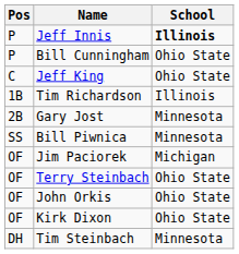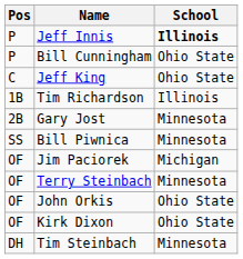Terry Steinbach | School: Ohio State -> Minnesota
